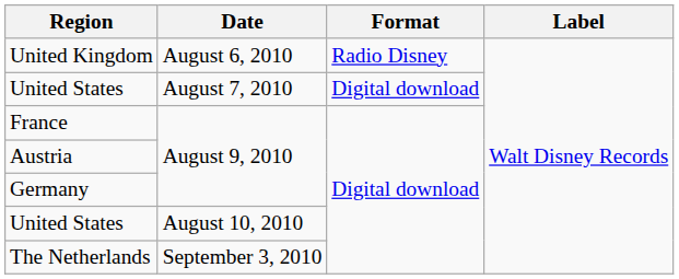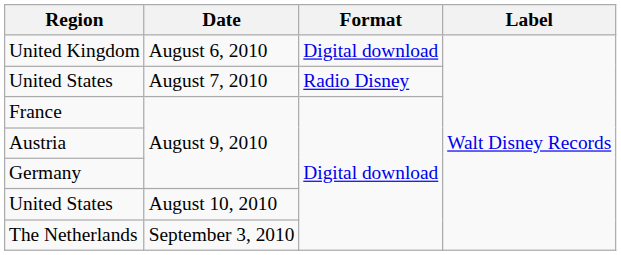United Kingdom | Format: Radio Disney -> Digital download
United States / August 7, 2010 | Format: Digital download -> Radio Disney
